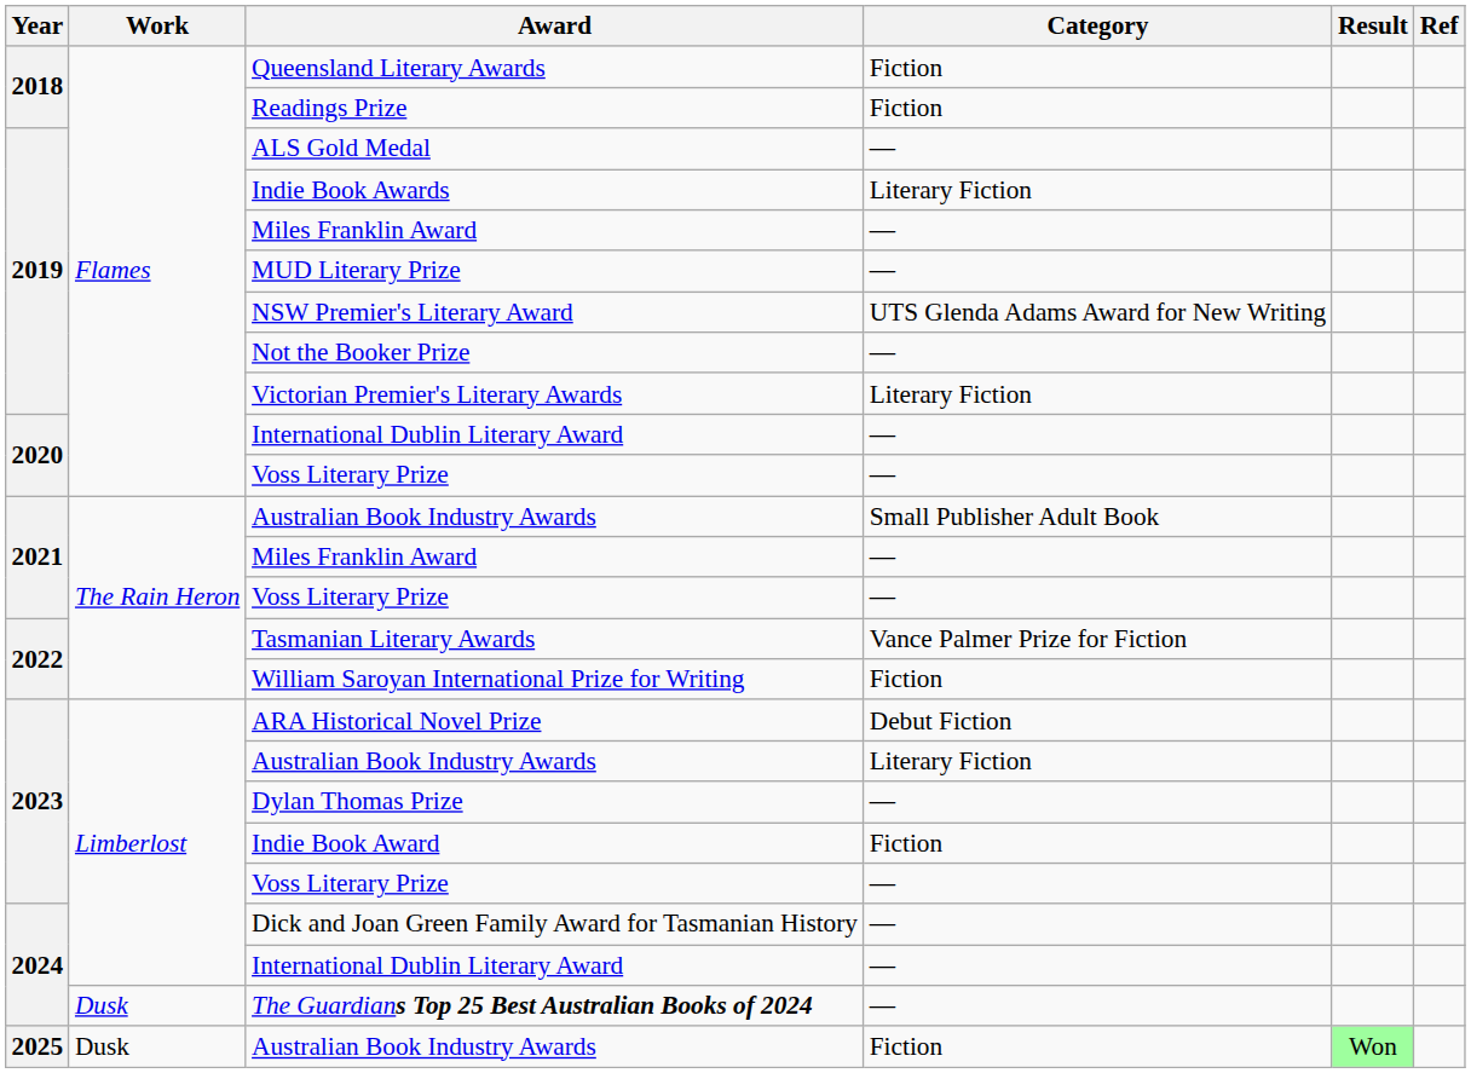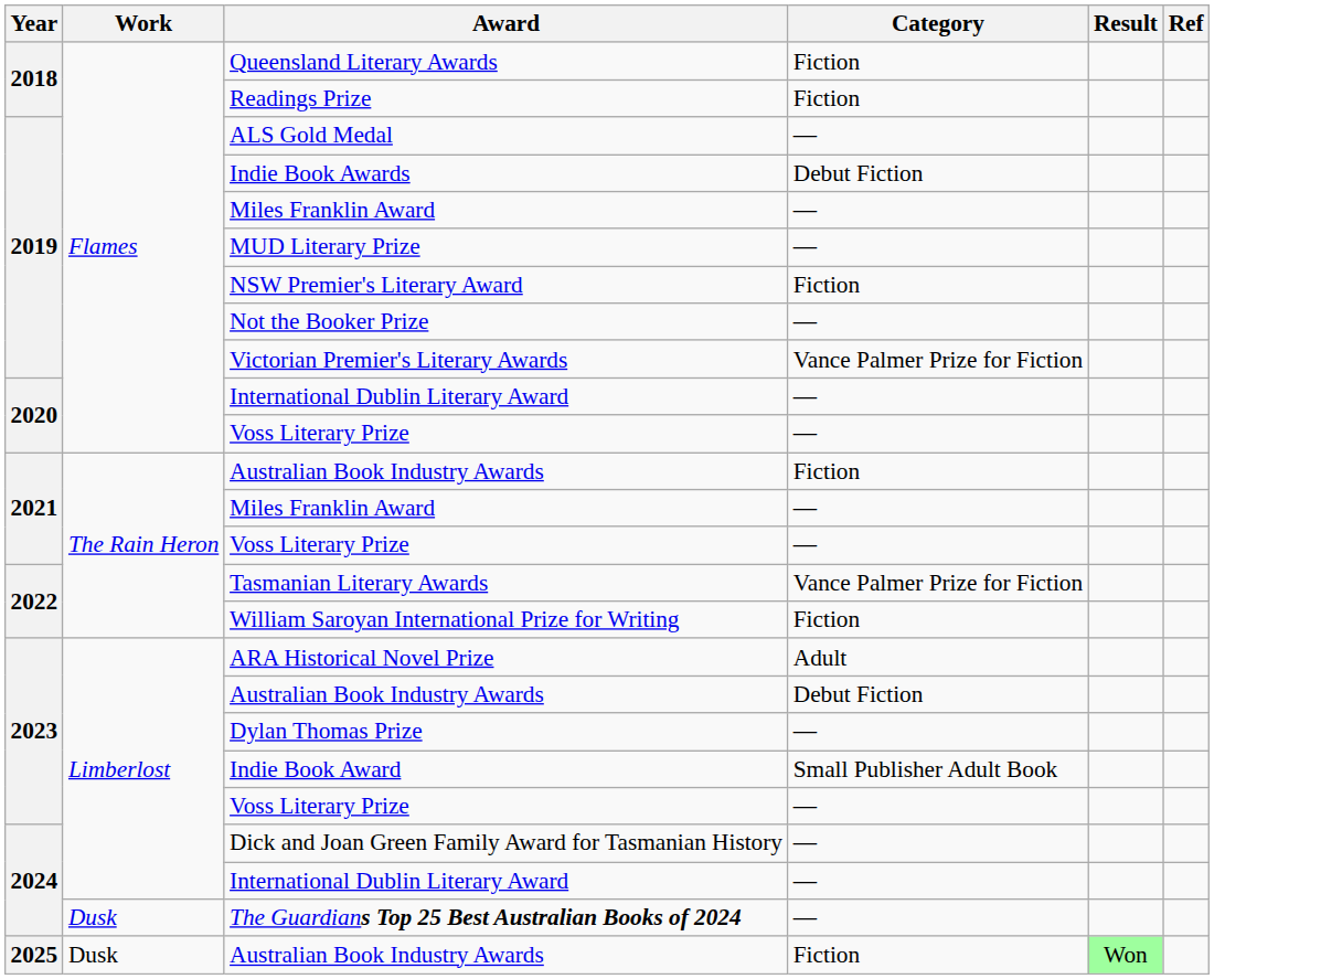Indie Book Awards | Category: Literary Fiction -> Debut Fiction
NSW Premier's Literary Award | Category: UTS Glenda Adams Award for New Writing -> Fiction
Victorian Premier's Literary Awards | Category: Literary Fiction -> Vance Palmer Prize for Fiction
2021 / Australian Book Industry Awards | Category: Small Publisher Adult Book -> Fiction
ARA Historical Novel Prize | Category: Debut Fiction -> Adult
2023 / Australian Book Industry Awards | Category: Literary Fiction -> Debut Fiction
Indie Book Award | Category: Fiction -> Small Publisher Adult Book
